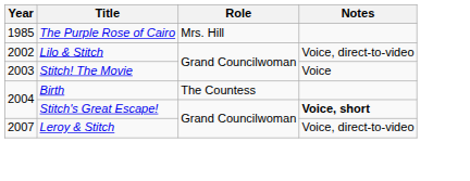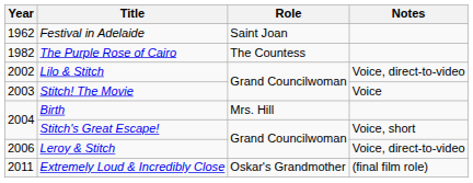+ row: 1962 | Festival in Adelaide | Saint Joan
The Purple Rose of Cairo | Year: 1985 -> 1982
The Purple Rose of Cairo | Role: Mrs. Hill -> The Countess
Birth | Role: The Countess -> Mrs. Hill
Stitch's Great Escape! | Notes: bold -> normal
Leroy & Stitch | Year: 2007 -> 2006
+ row: 2011 | Extremely Loud & Incredibly Close | Oskar's Grandmother | (final film role)
